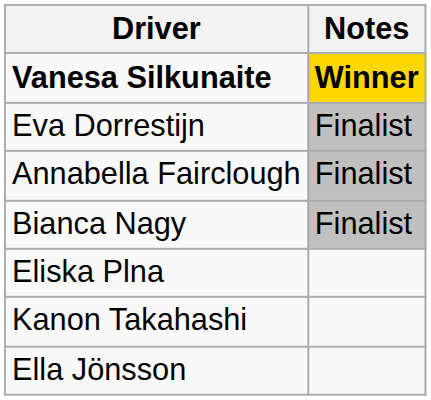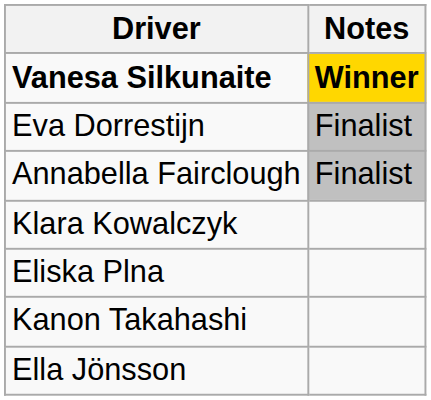- row: Bianca Nagy | Finalist
+ row: Klara Kowalczyk
